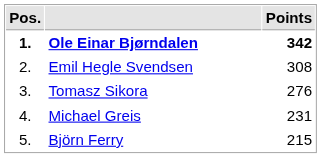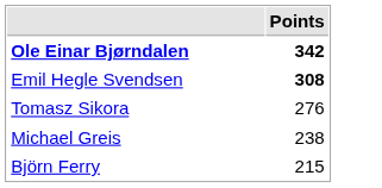- column: Pos. | 1. | 2. | 3. | 4. | 5.
Emil Hegle Svendsen | Points: normal -> bold
Michael Greis | Points: 231 -> 238
